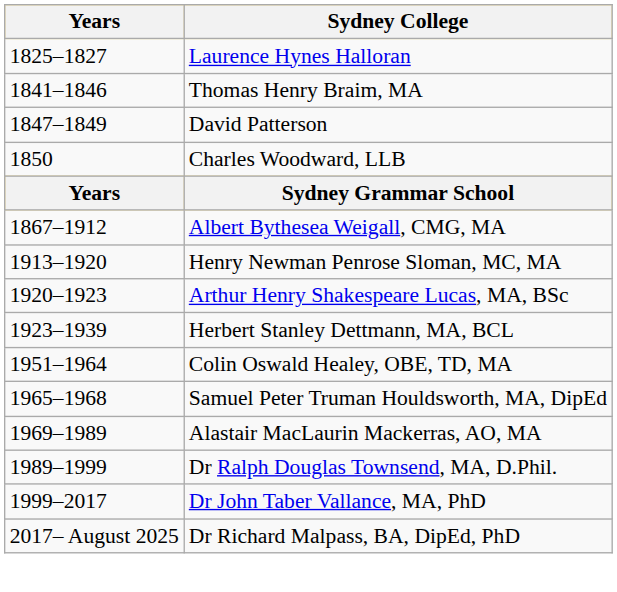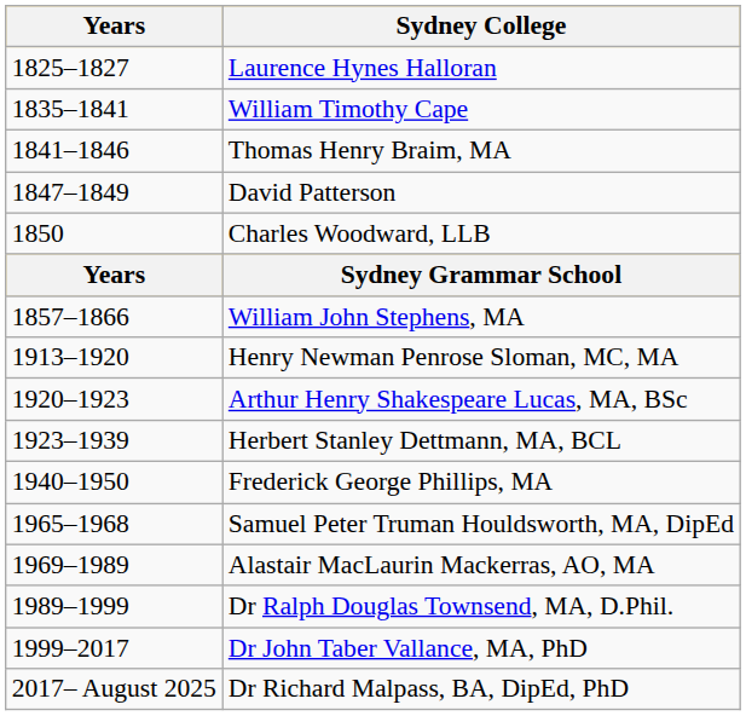+ row: 1835–1841 | William Timothy Cape
+ row: 1857–1866 | William John Stephens, MA
- row: 1867–1912 | Albert Bythesea Weigall, CMG, MA
+ row: 1940–1950 | Frederick George Phillips, MA
- row: 1951–1964 | Colin Oswald Healey, OBE, TD, MA
